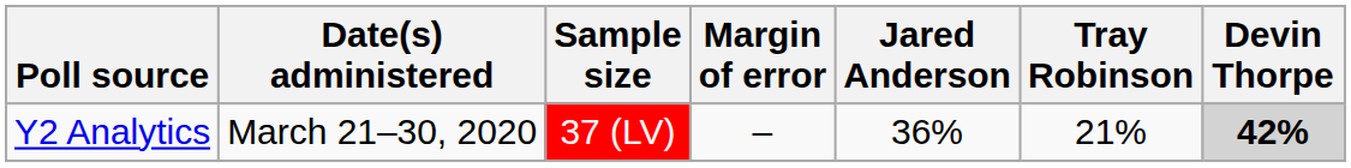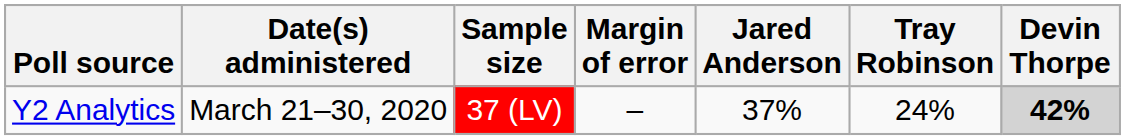Y2 Analytics | Jared Anderson: 36% -> 37%
Y2 Analytics | Tray Robinson: 21% -> 24%
